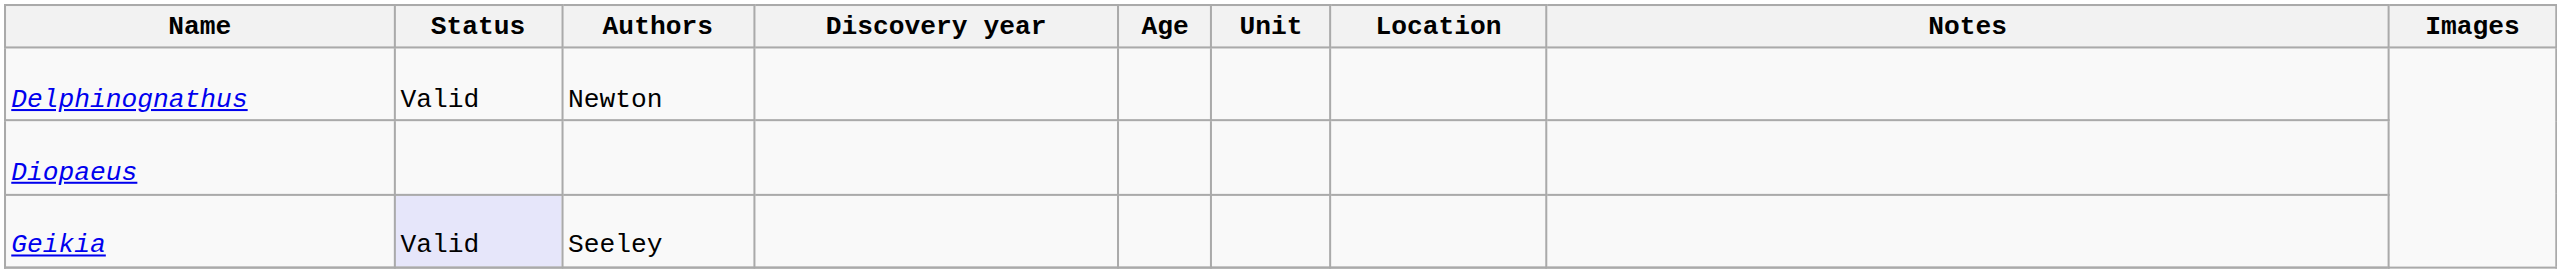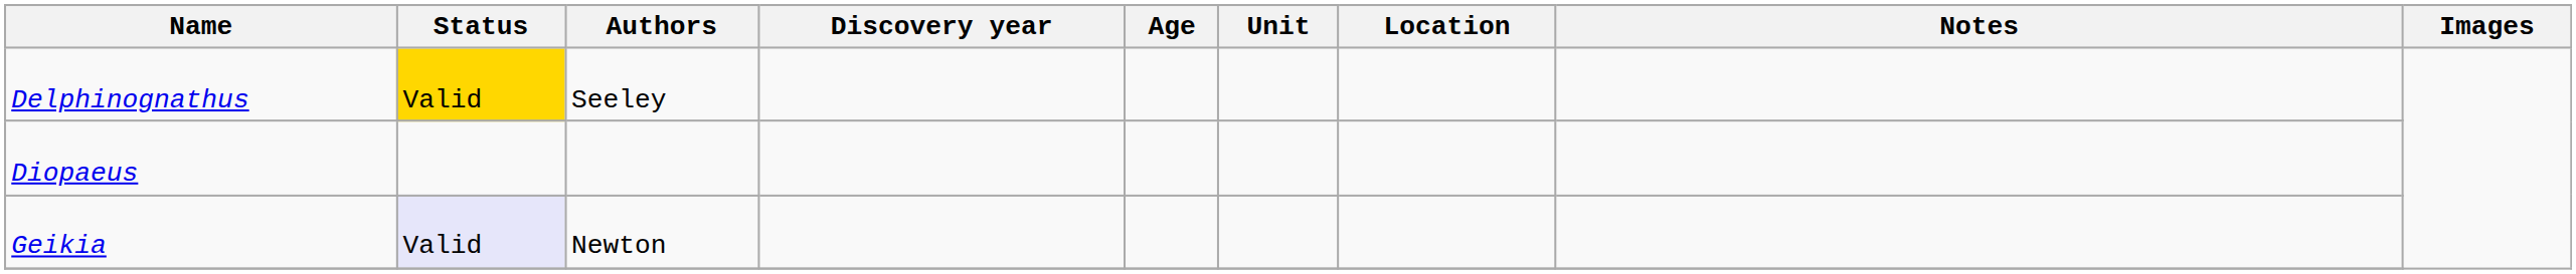Delphinognathus | Status: no background -> gold background
Delphinognathus | Authors: Newton -> Seeley
Geikia | Authors: Seeley -> Newton
